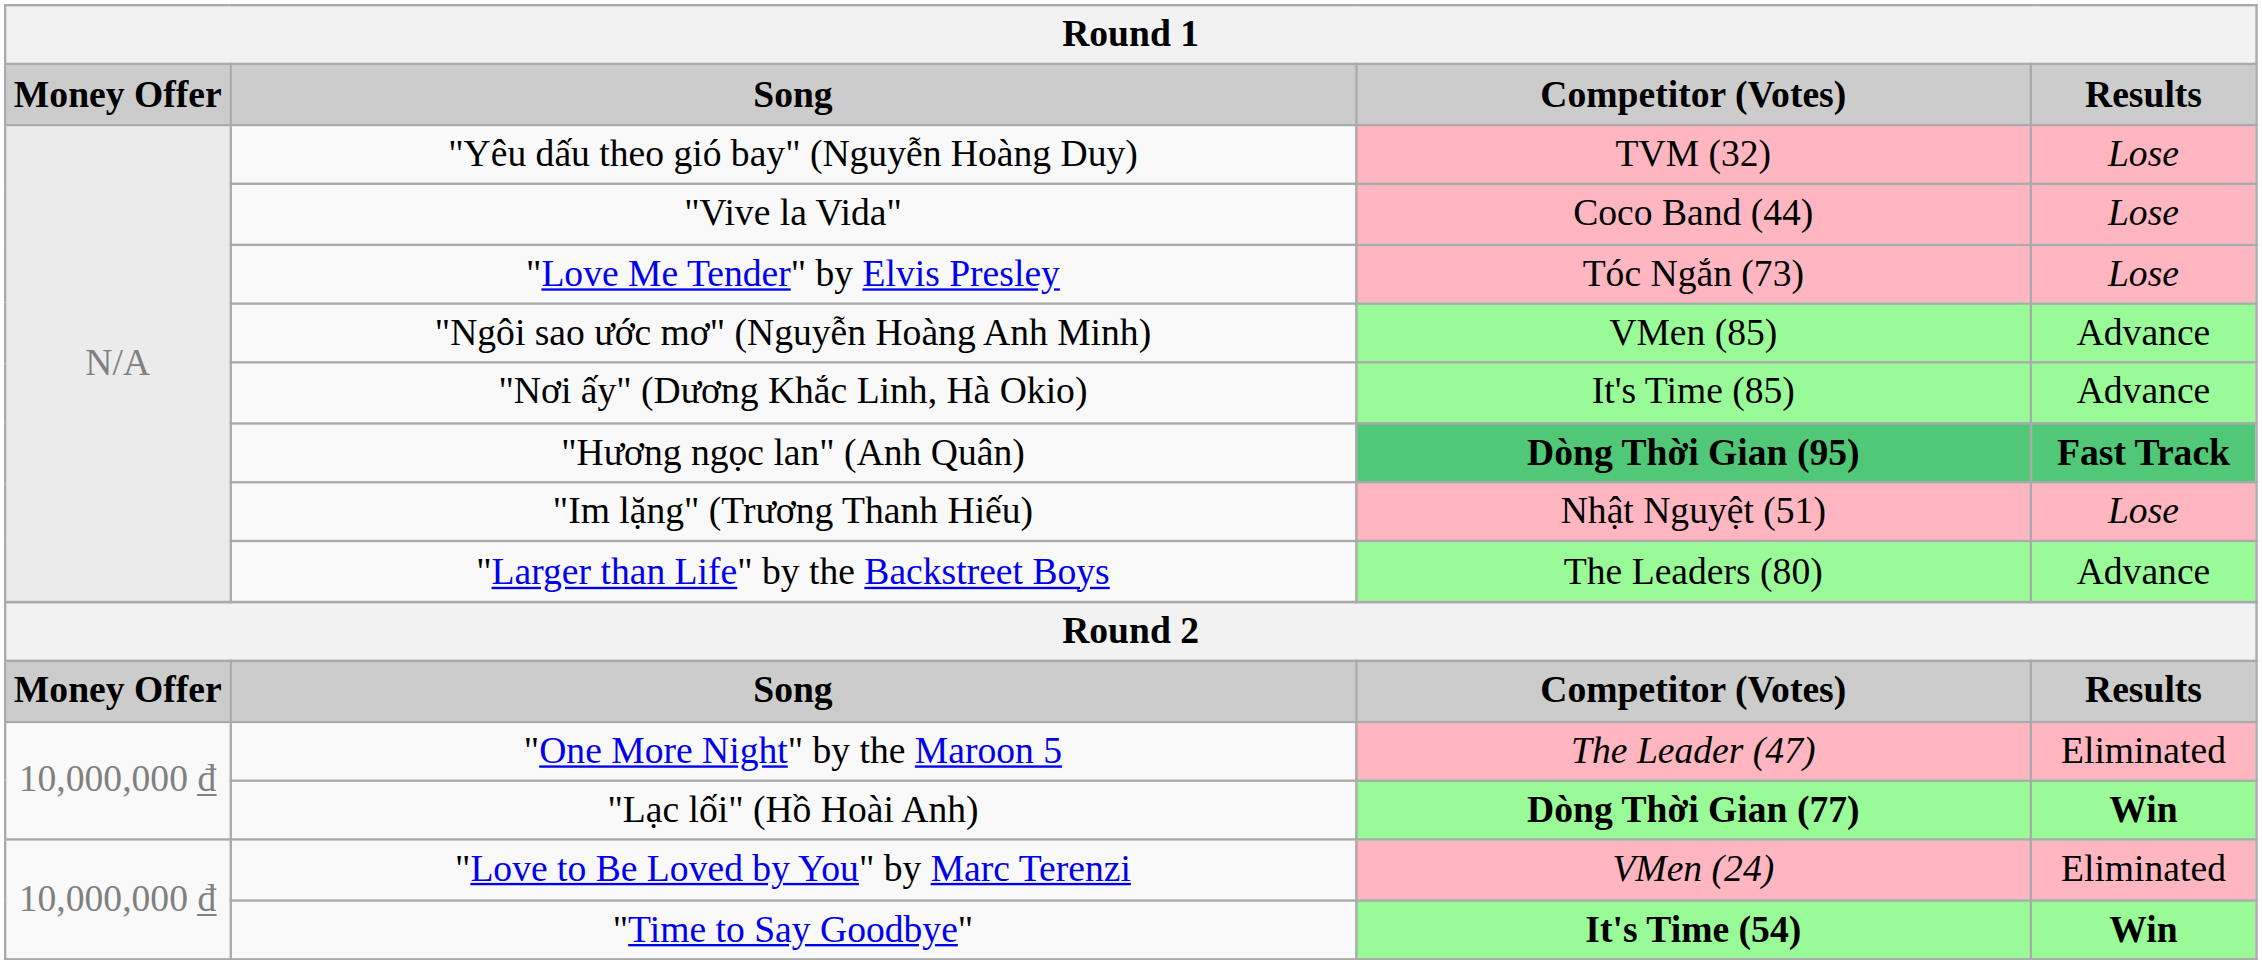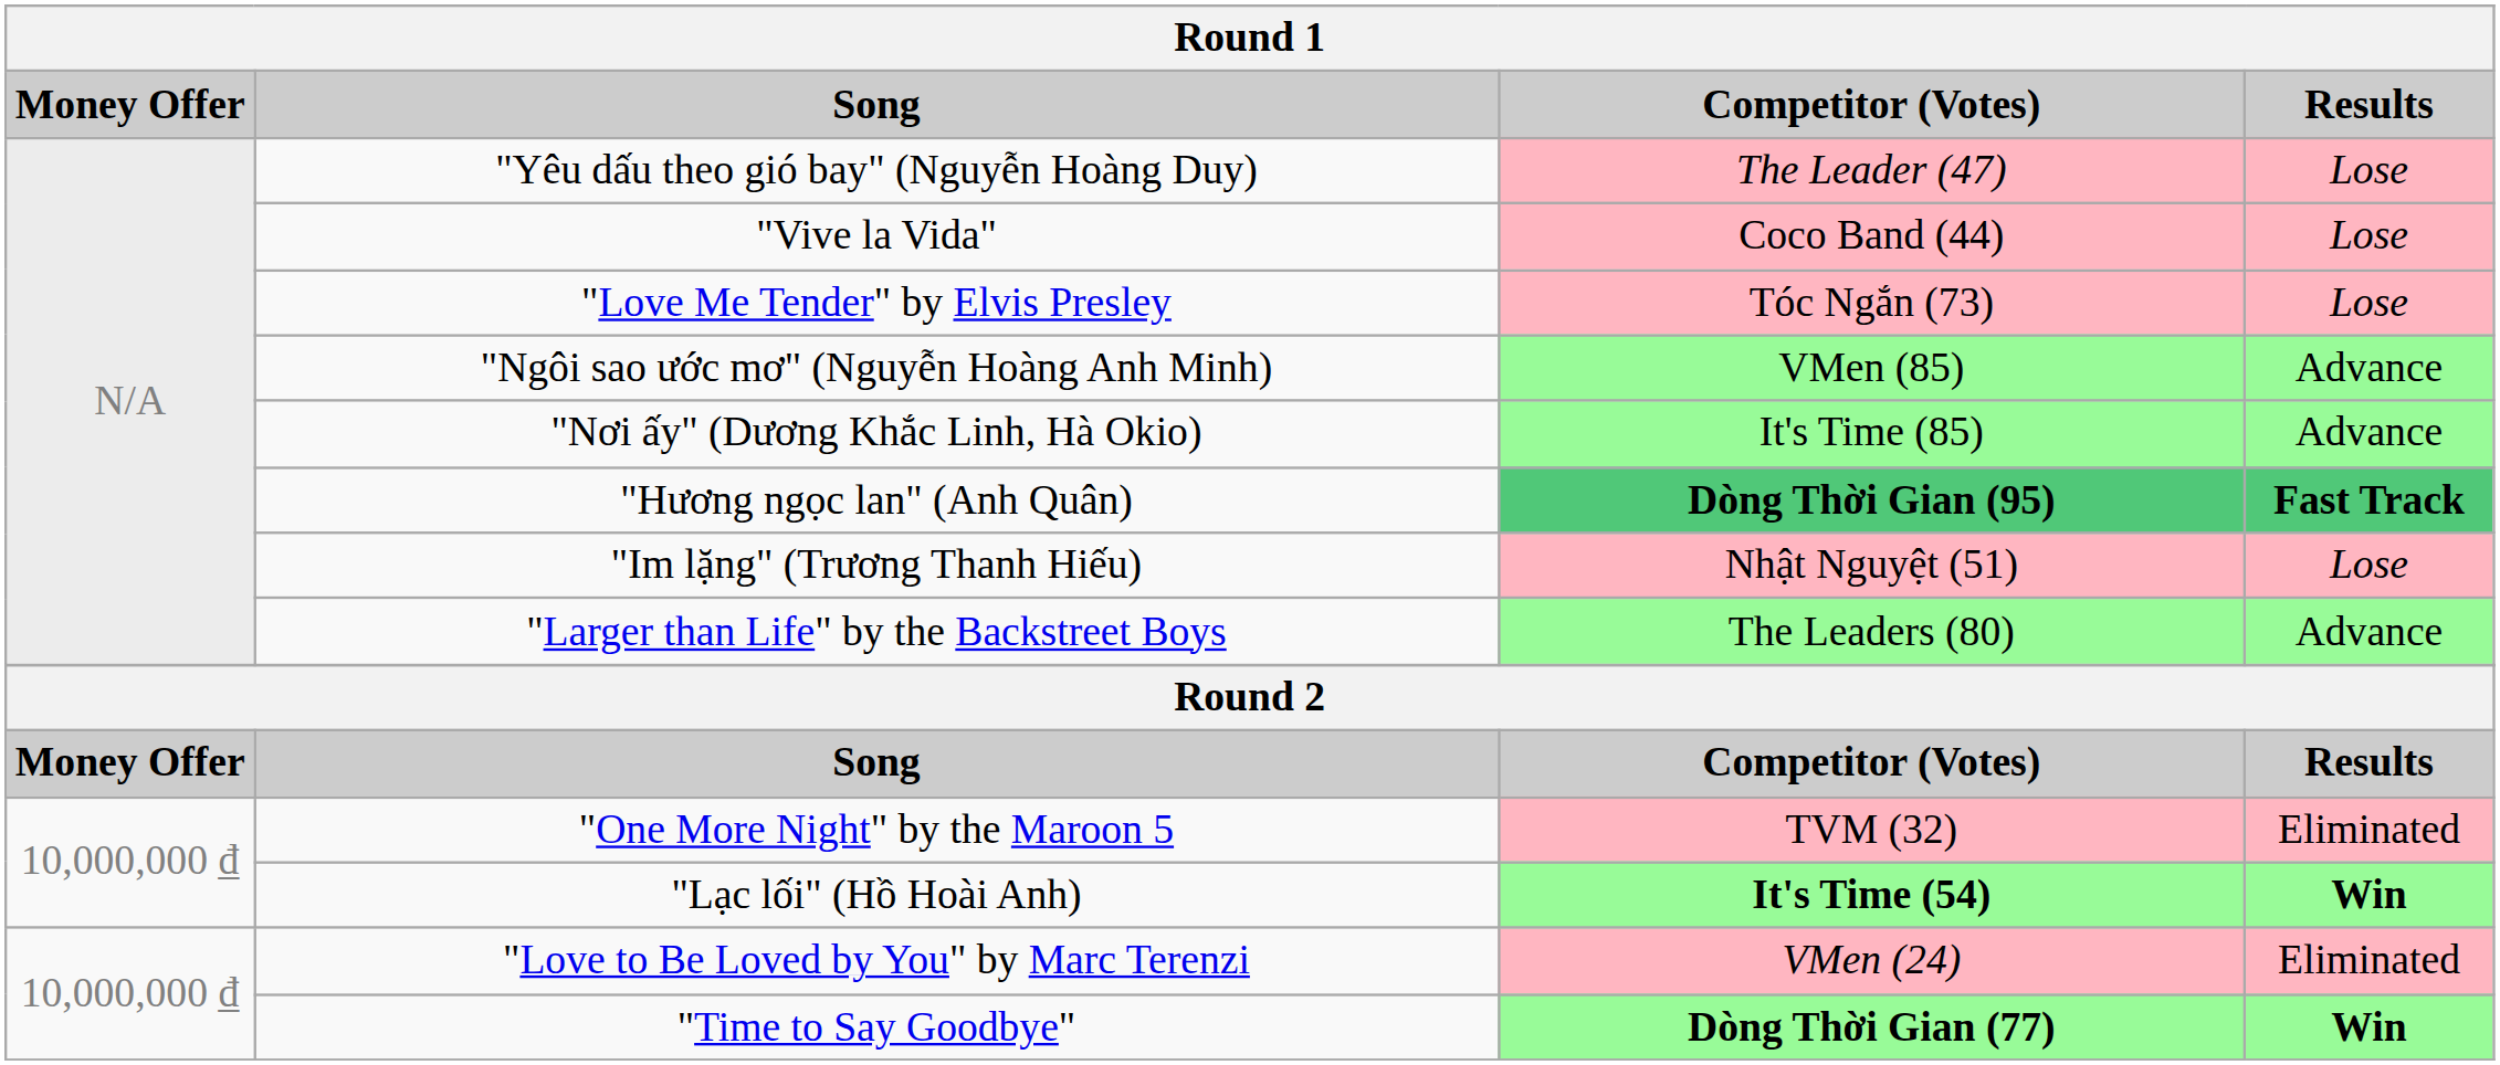"Yêu dấu theo gió bay" (Nguyễn Hoàng Duy) | Competitor (Votes): TVM (32) -> The Leader (47)
"One More Night" by the Maroon 5 | Competitor (Votes): The Leader (47) -> TVM (32)
"Lạc lối" (Hồ Hoài Anh) | Competitor (Votes): Dòng Thời Gian (77) -> It's Time (54)
"Time to Say Goodbye" | Competitor (Votes): It's Time (54) -> Dòng Thời Gian (77)
